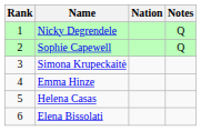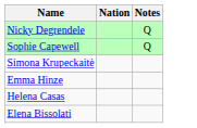- column: Rank | 1 | 2 | 3 | 4 | 5 | 6
